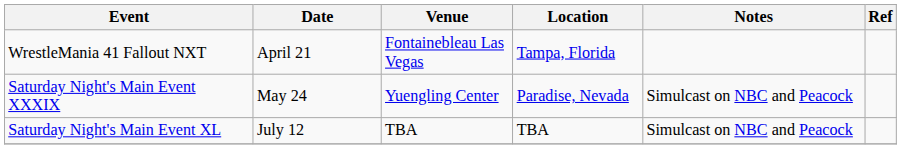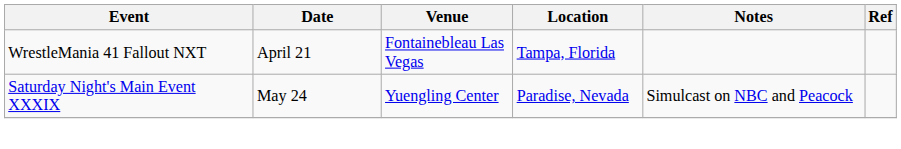- row: Saturday Night's Main Event XL | July 12 | TBA | TBA | Simulcast on NBC and Peacock
